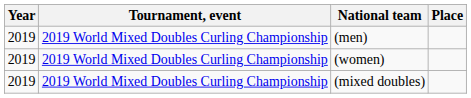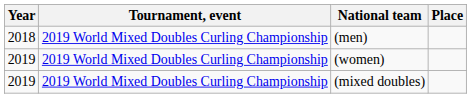(men) | Year: 2019 -> 2018
